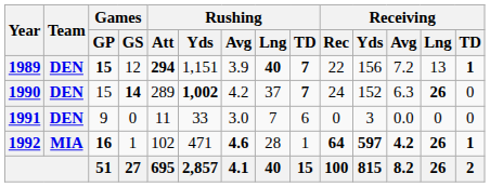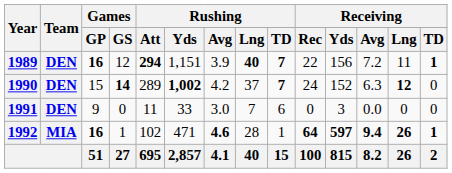1989 | Games / GP: 15 -> 16
1989 | Receiving / Lng: 13 -> 11
1990 | Receiving / Lng: 26 -> 12
1992 | Receiving / Avg: 4.2 -> 9.4
